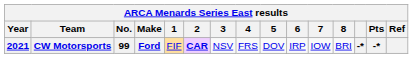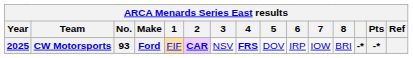CW Motorsports | Year: 2021 -> 2025
CW Motorsports | No.: 99 -> 93
CW Motorsports | 4: normal -> bold
